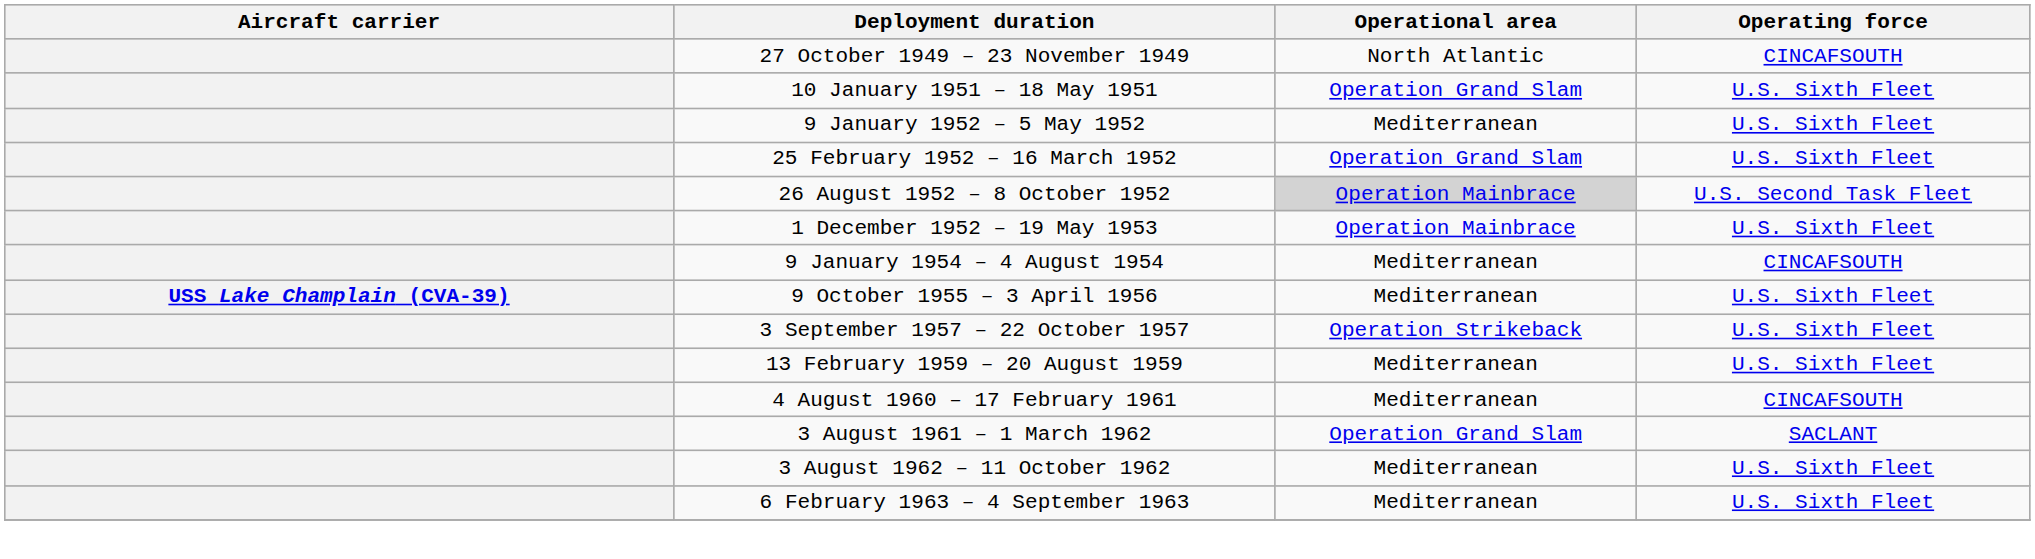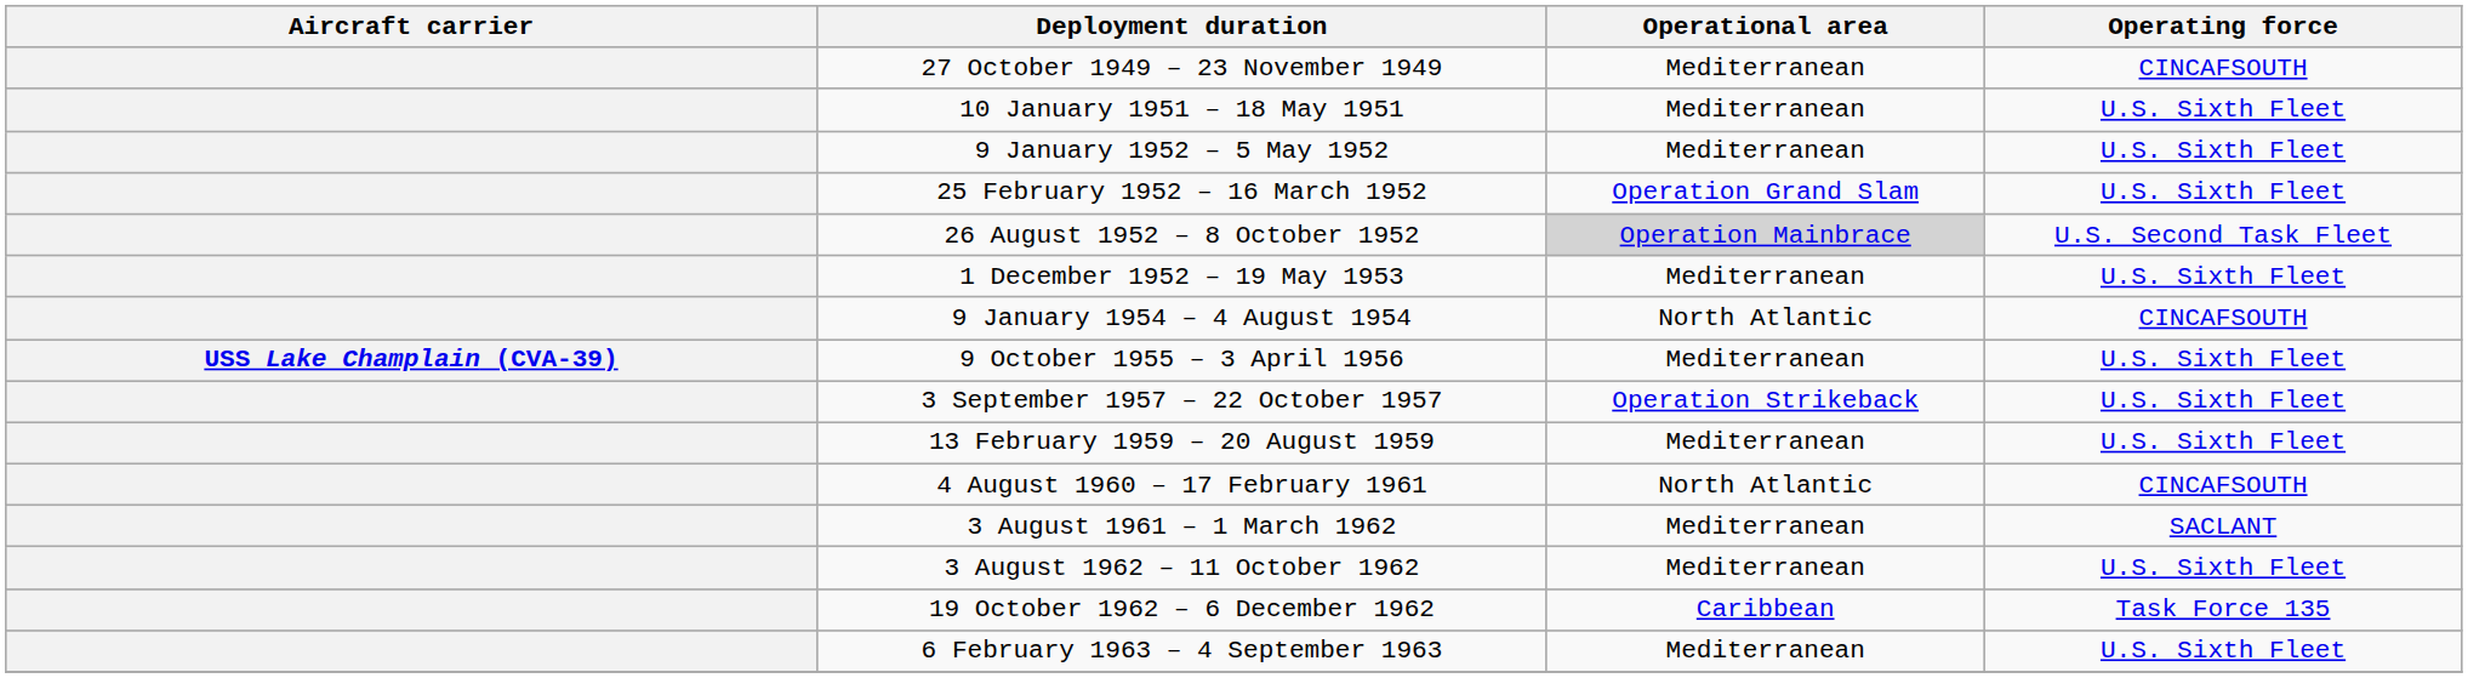27 October 1949 – 23 November 1949 | Operational area: North Atlantic -> Mediterranean
10 January 1951 – 18 May 1951 | Operational area: Operation Grand Slam -> Mediterranean
1 December 1952 – 19 May 1953 | Operational area: Operation Mainbrace -> Mediterranean
9 January 1954 – 4 August 1954 | Operational area: Mediterranean -> North Atlantic
4 August 1960 – 17 February 1961 | Operational area: Mediterranean -> North Atlantic
3 August 1961 – 1 March 1962 | Operational area: Operation Grand Slam -> Mediterranean
+ row: 19 October 1962 – 6 December 1962 | Caribbean | Task Force 135
